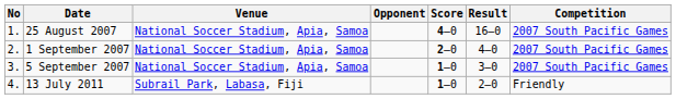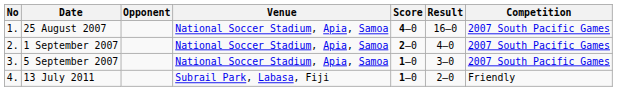columns swapped: Venue <-> Opponent
